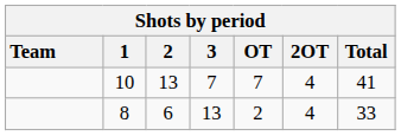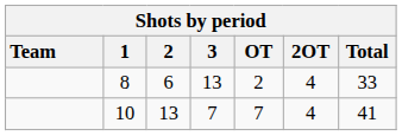rows swapped: 8 <-> 10
